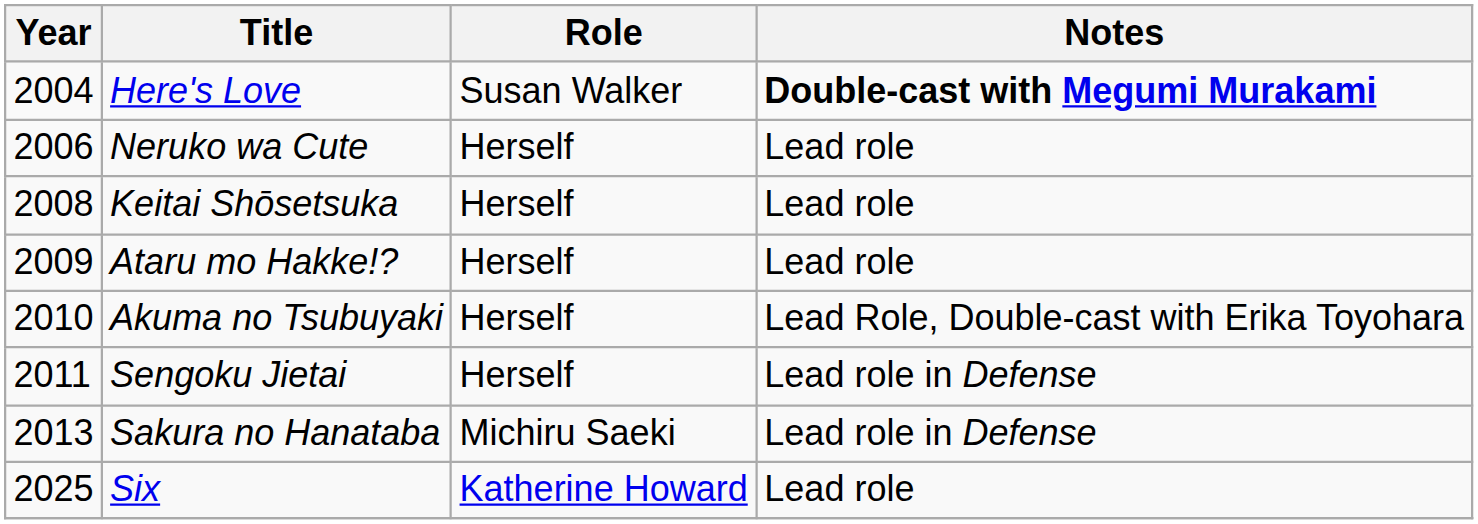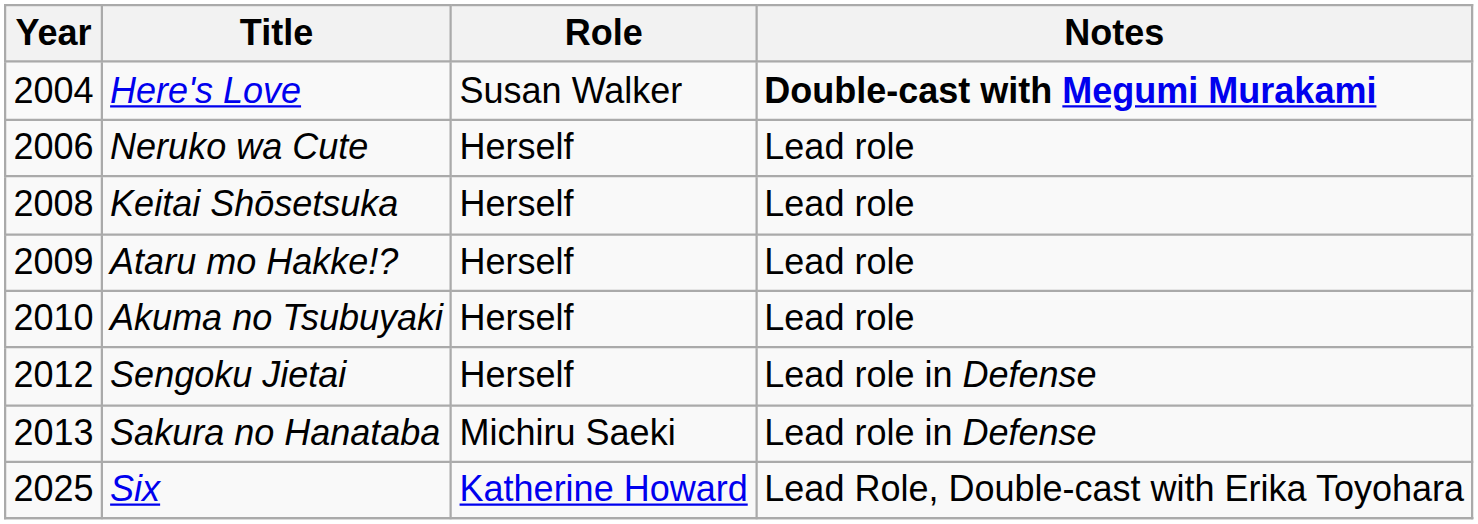Akuma no Tsubuyaki | Notes: Lead Role, Double-cast with Erika Toyohara -> Lead role
Sengoku Jietai | Year: 2011 -> 2012
Six | Notes: Lead role -> Lead Role, Double-cast with Erika Toyohara
